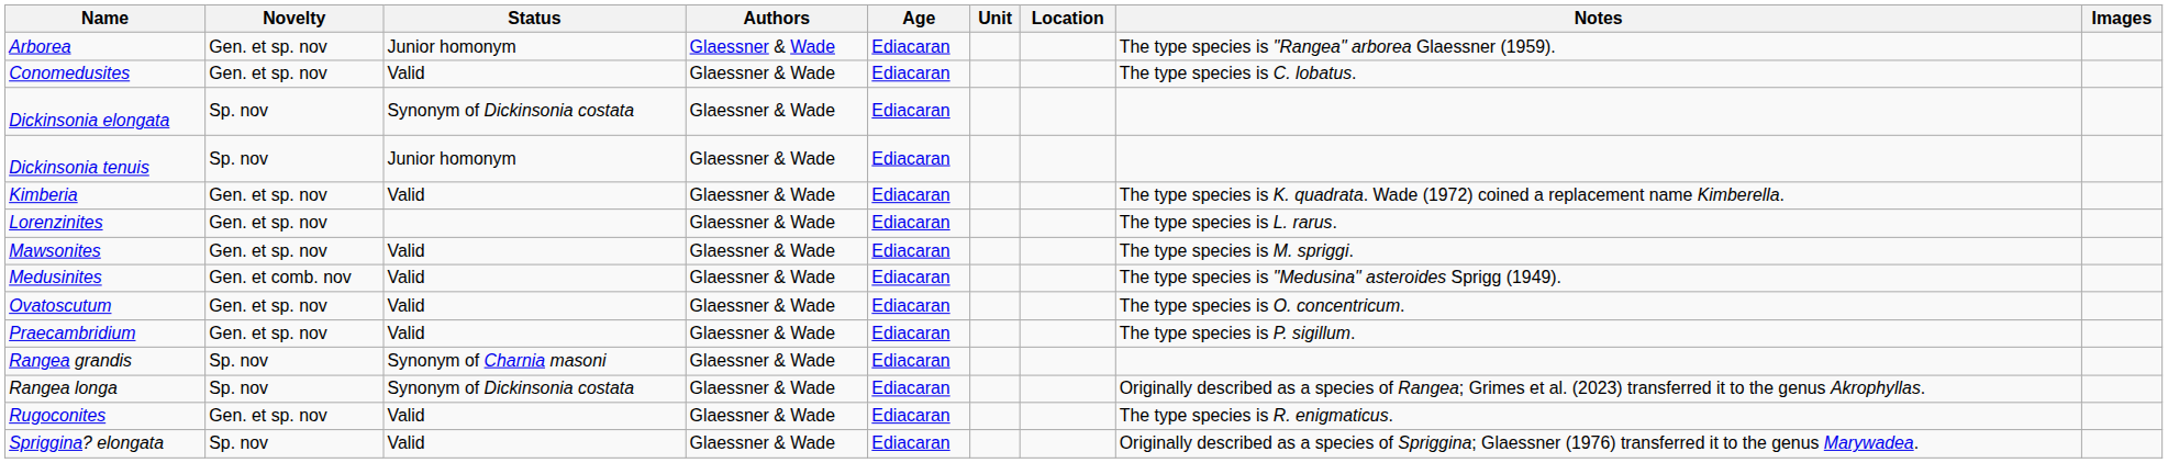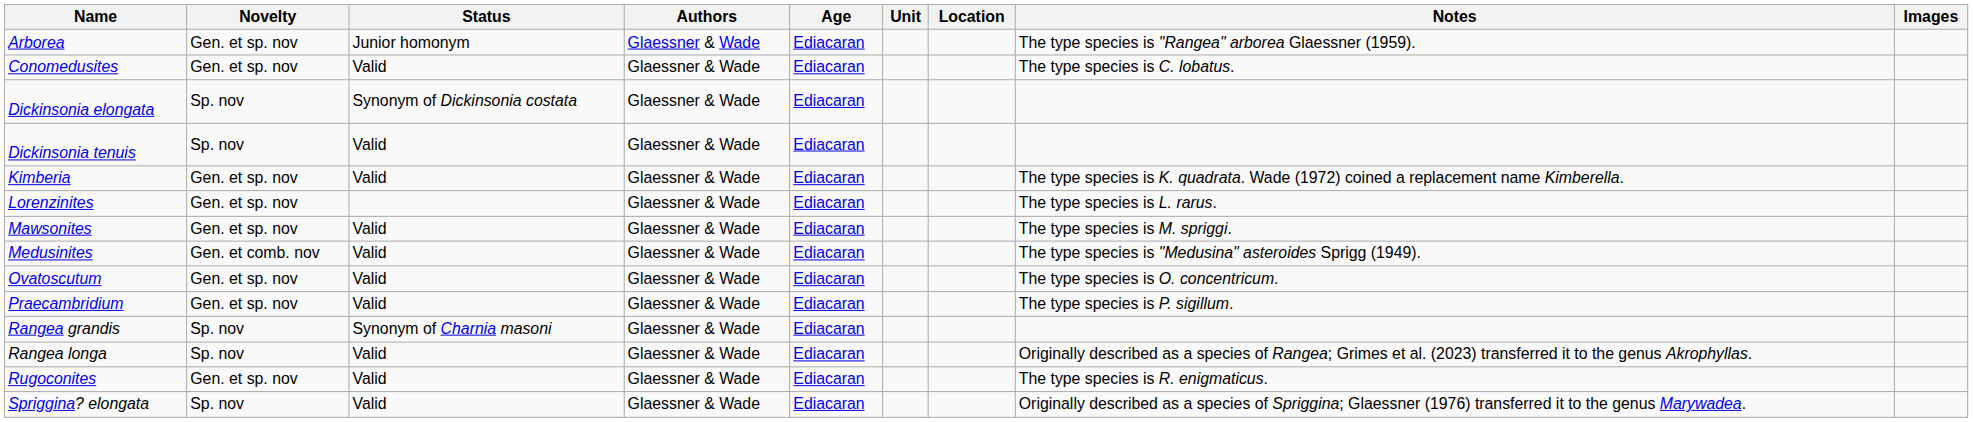Dickinsonia tenuis | Status: Junior homonym -> Valid
Rangea longa | Status: Synonym of Dickinsonia costata -> Valid
